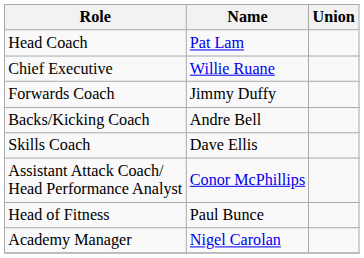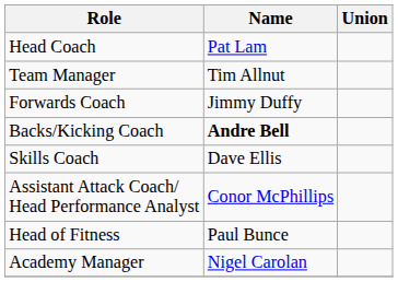+ row: Team Manager | Tim Allnut
- row: Chief Executive | Willie Ruane
Backs/Kicking Coach | Name: normal -> bold
